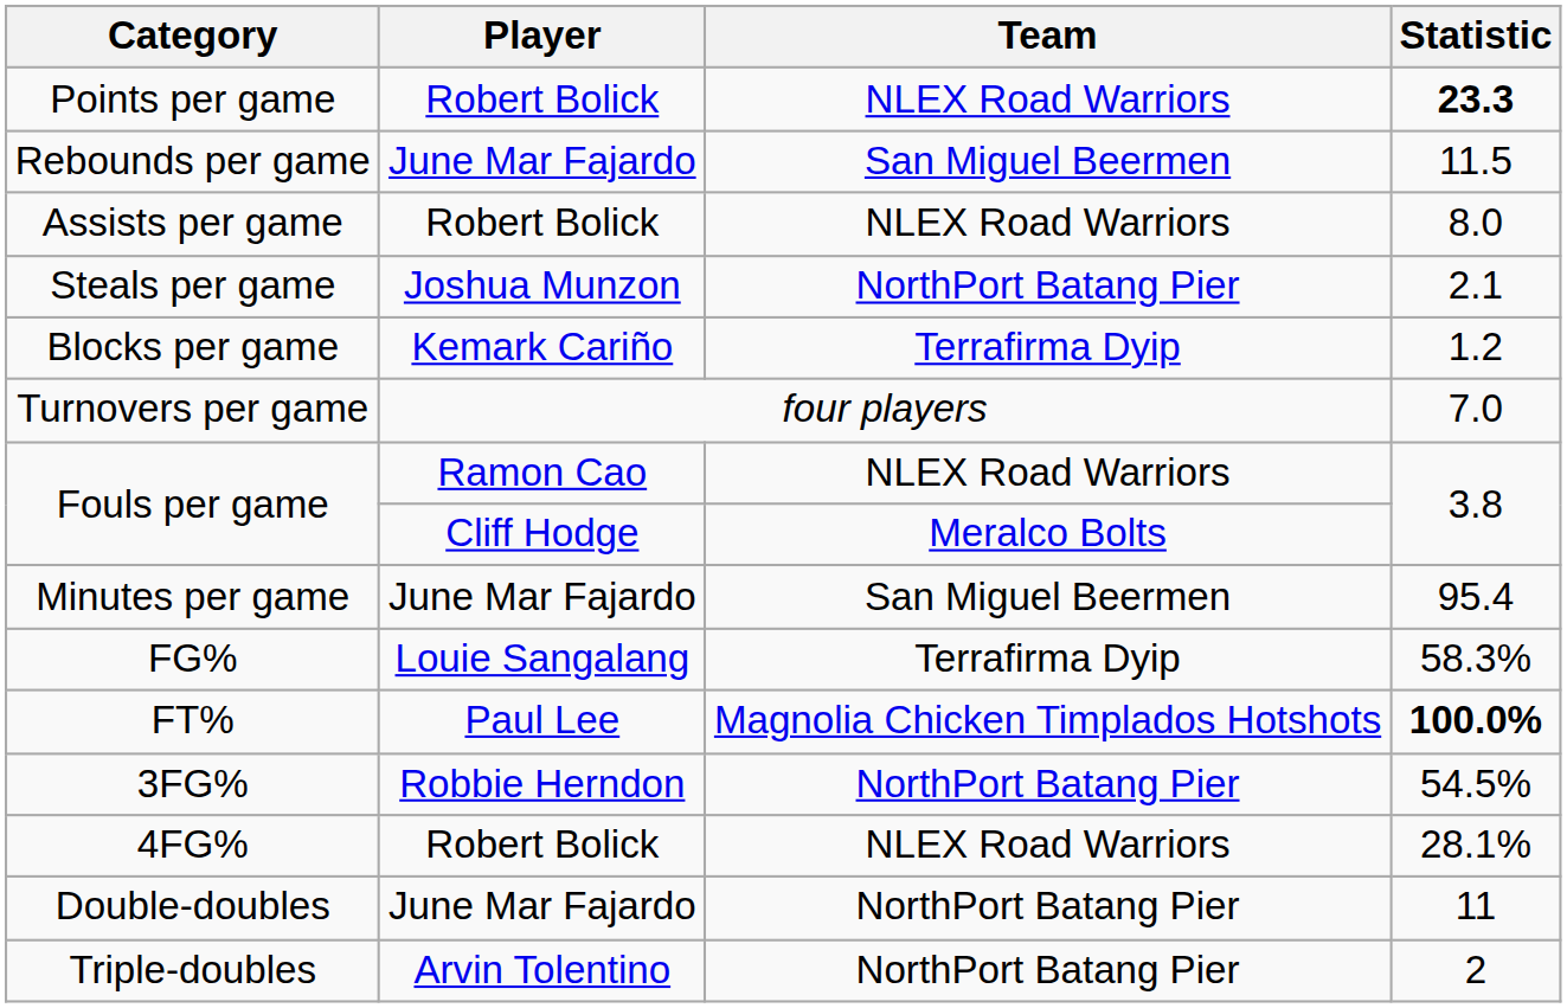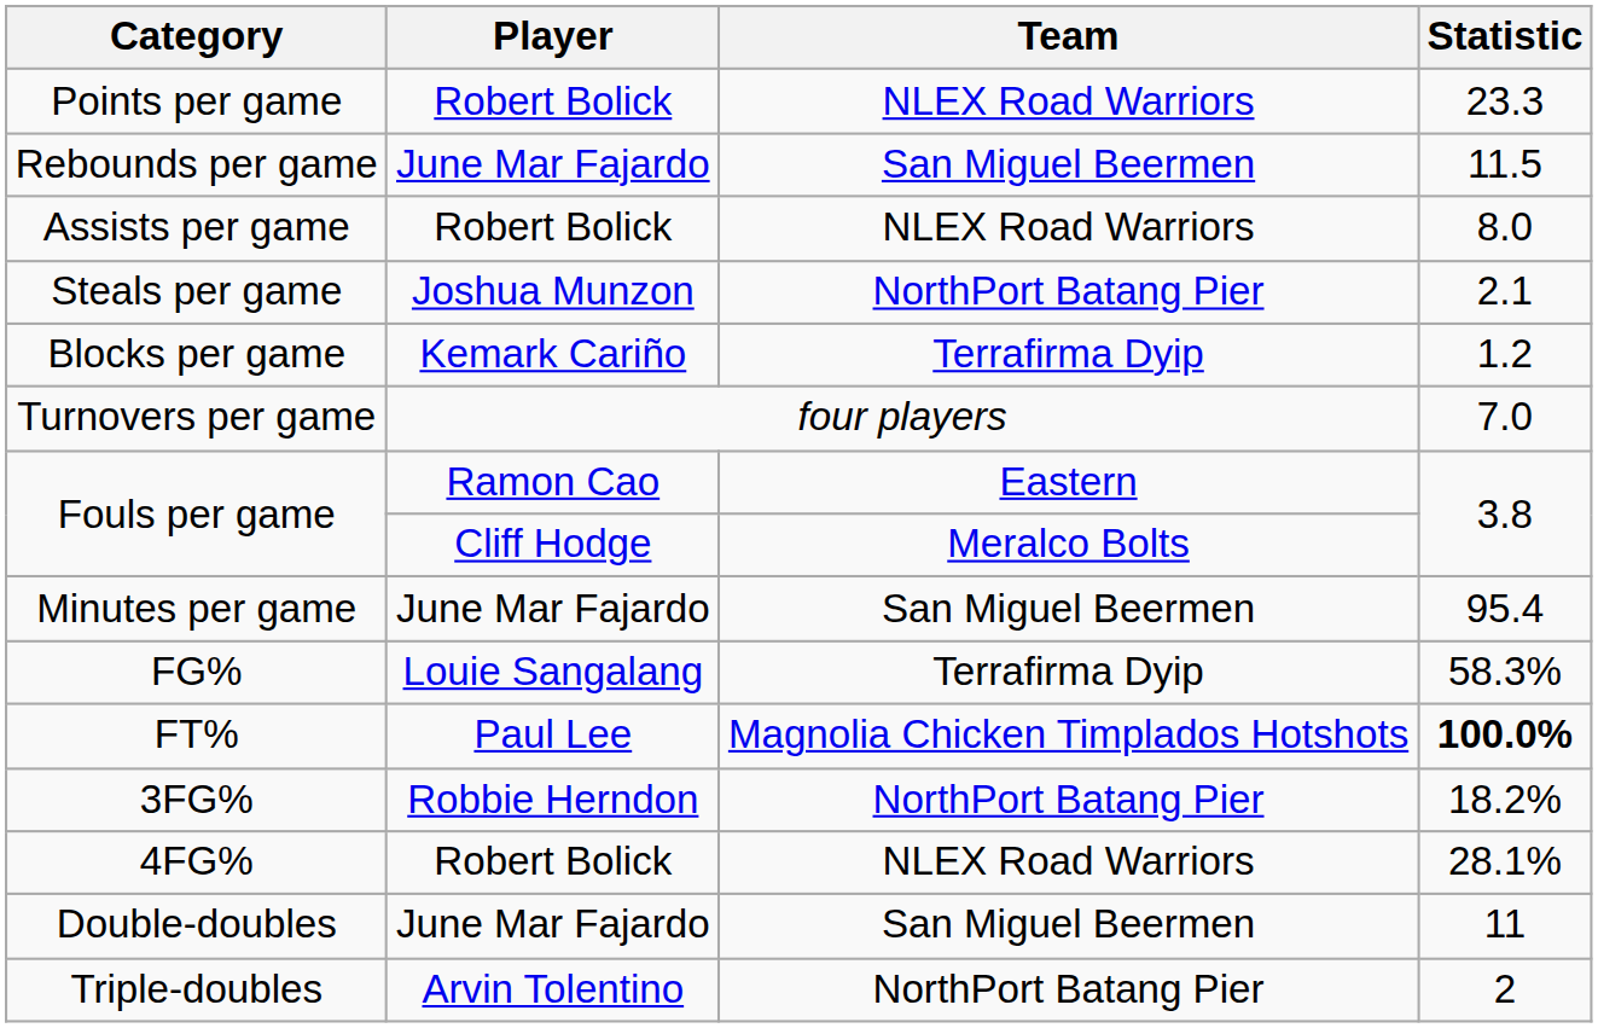Points per game | Statistic: bold -> normal
Fouls per game / Ramon Cao | Team: NLEX Road Warriors -> Eastern
3FG% | Statistic: 54.5% -> 18.2%
Double-doubles | Team: NorthPort Batang Pier -> San Miguel Beermen
